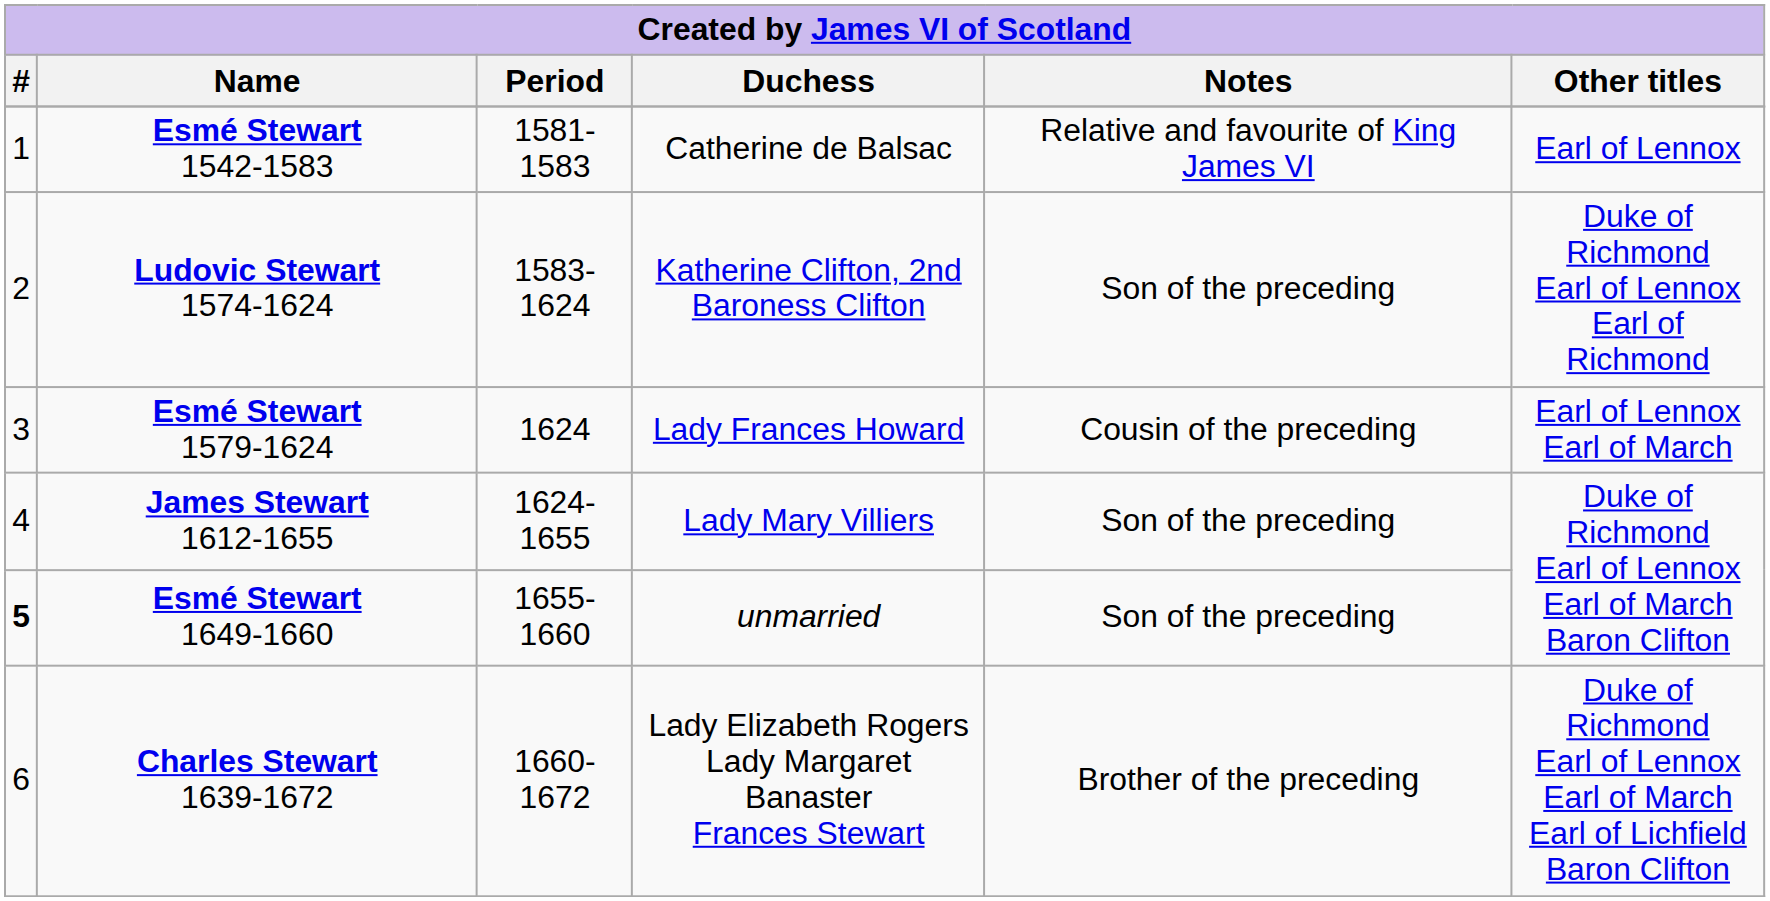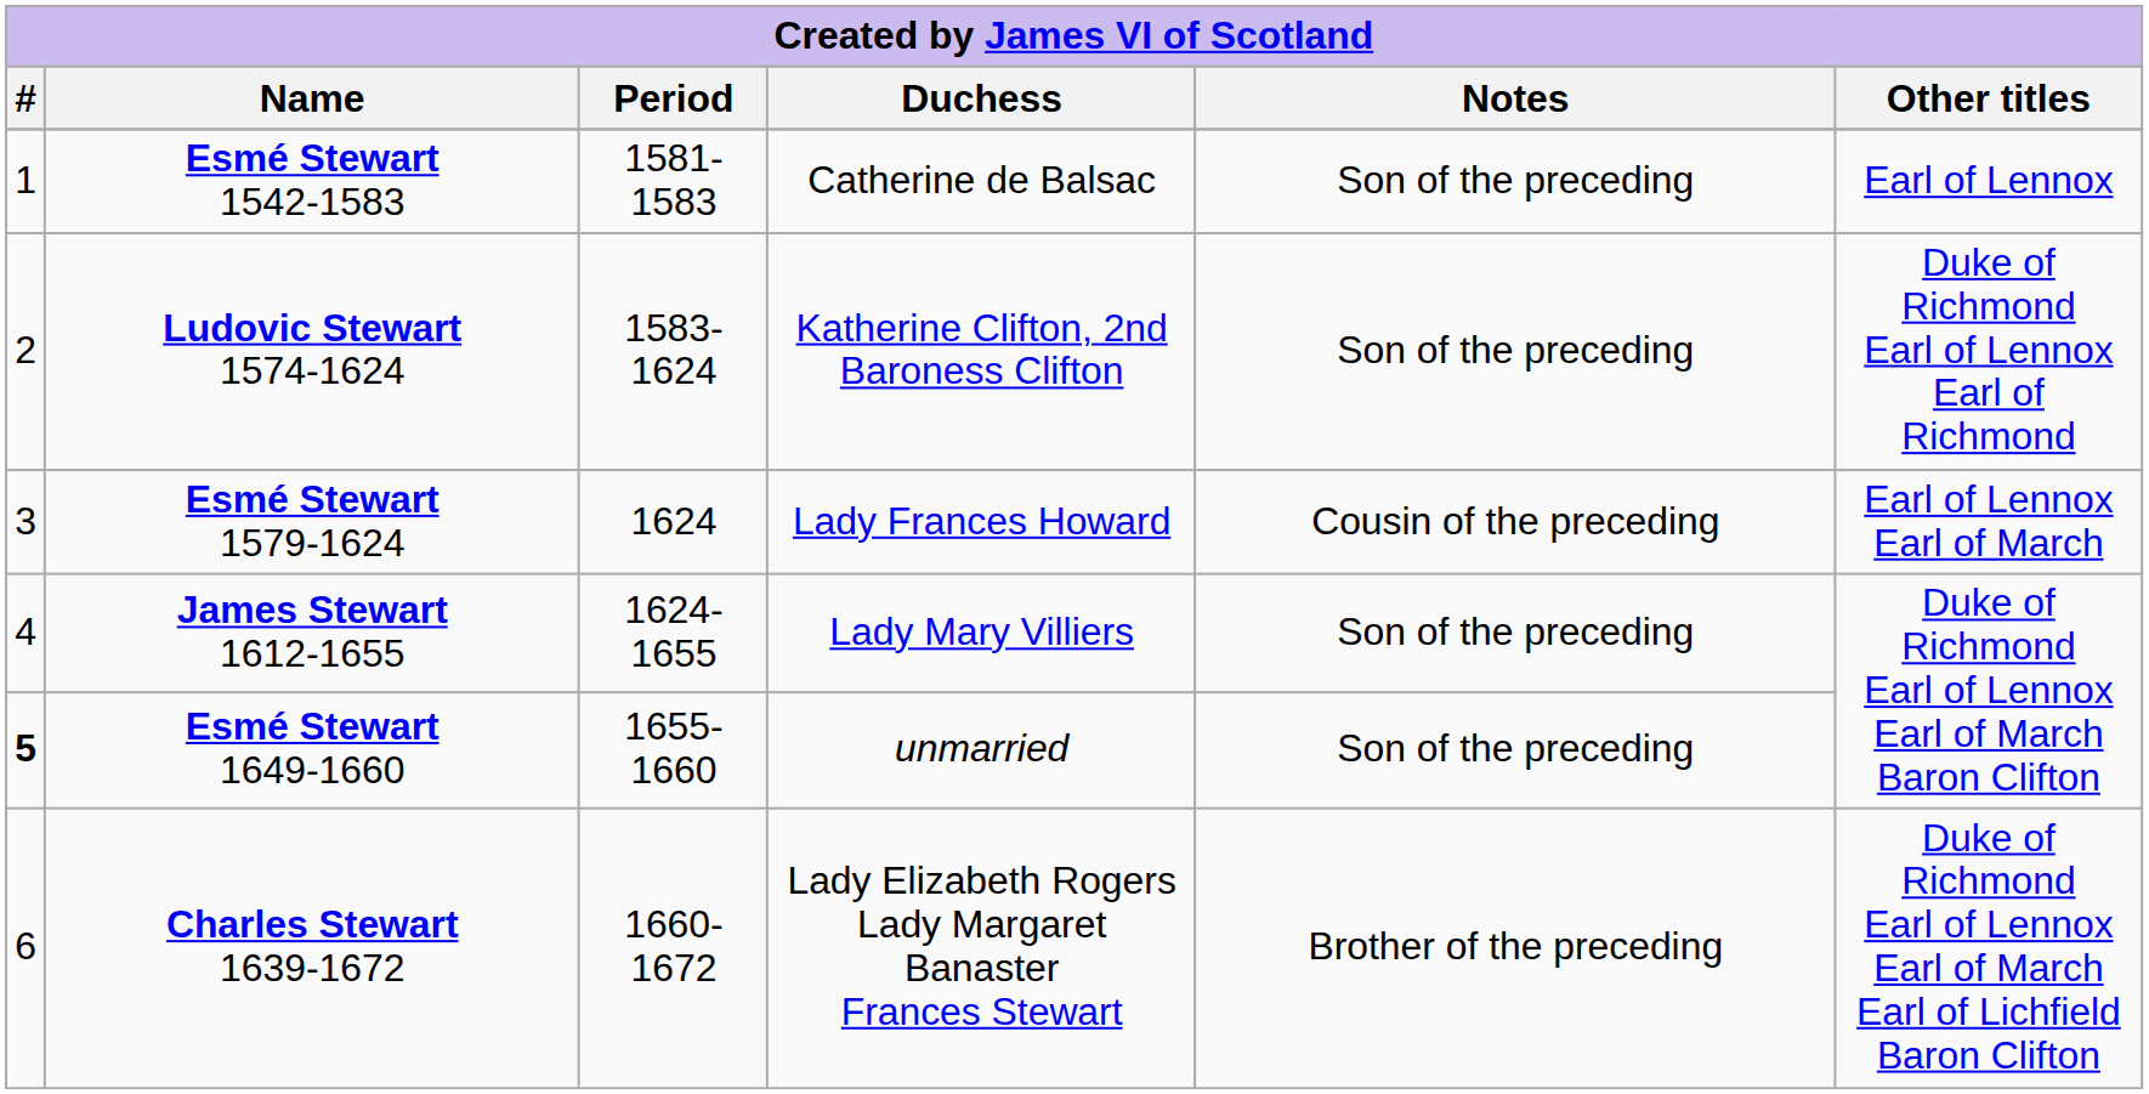Esmé Stewart 1542-1583 | Notes: Relative and favourite of King James VI -> Son of the preceding
